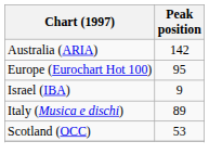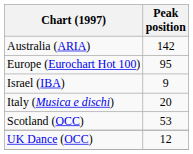Italy (Musica e dischi) | Peak position: 89 -> 20
+ row: UK Dance (OCC) | 12
